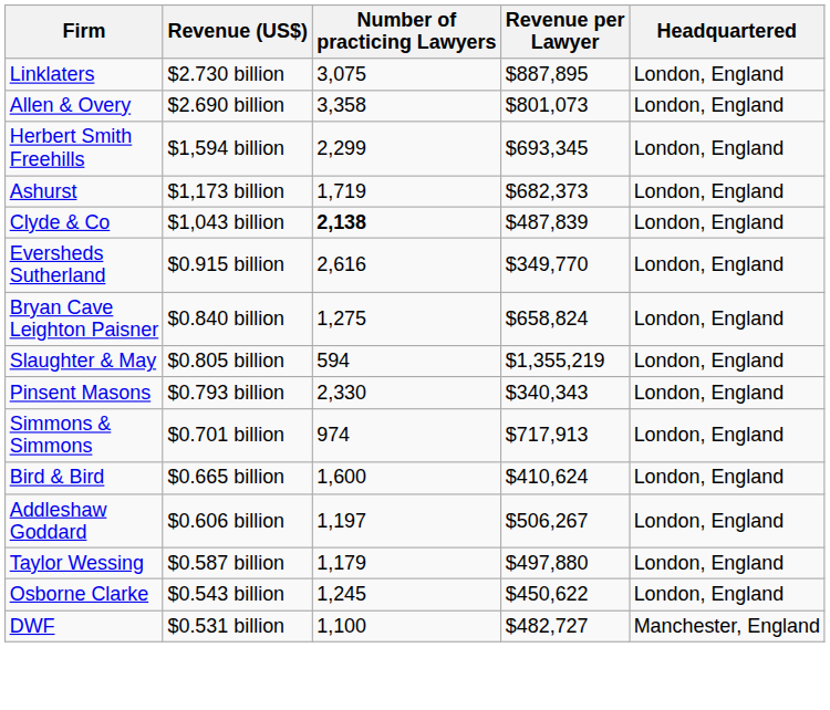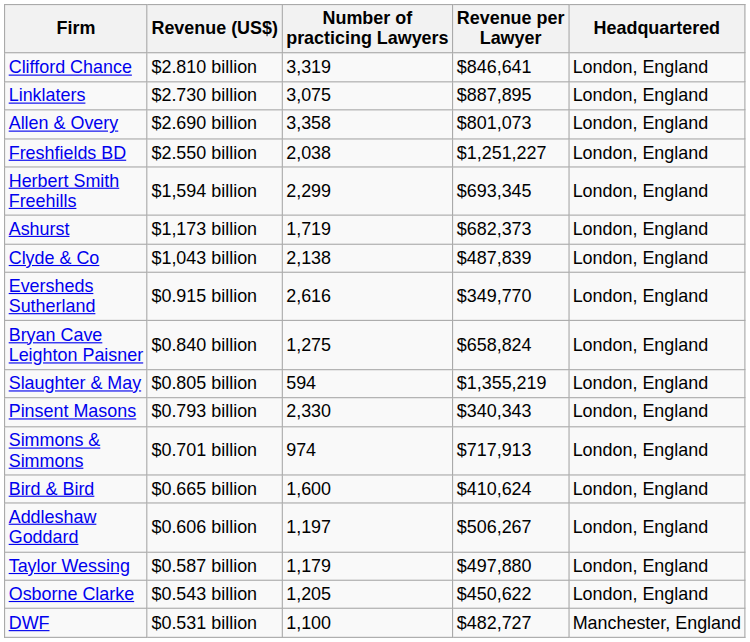+ row: Clifford Chance | $2.810 billion | 3,319 | $846,641 | London, England
+ row: Freshfields BD | $2.550 billion | 2,038 | $1,251,227 | London, England
Clyde & Co | Number of practicing Lawyers: bold -> normal
Osborne Clarke | Number of practicing Lawyers: 1,245 -> 1,205
